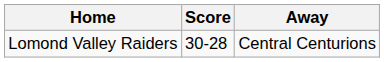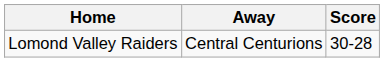columns swapped: Score <-> Away
